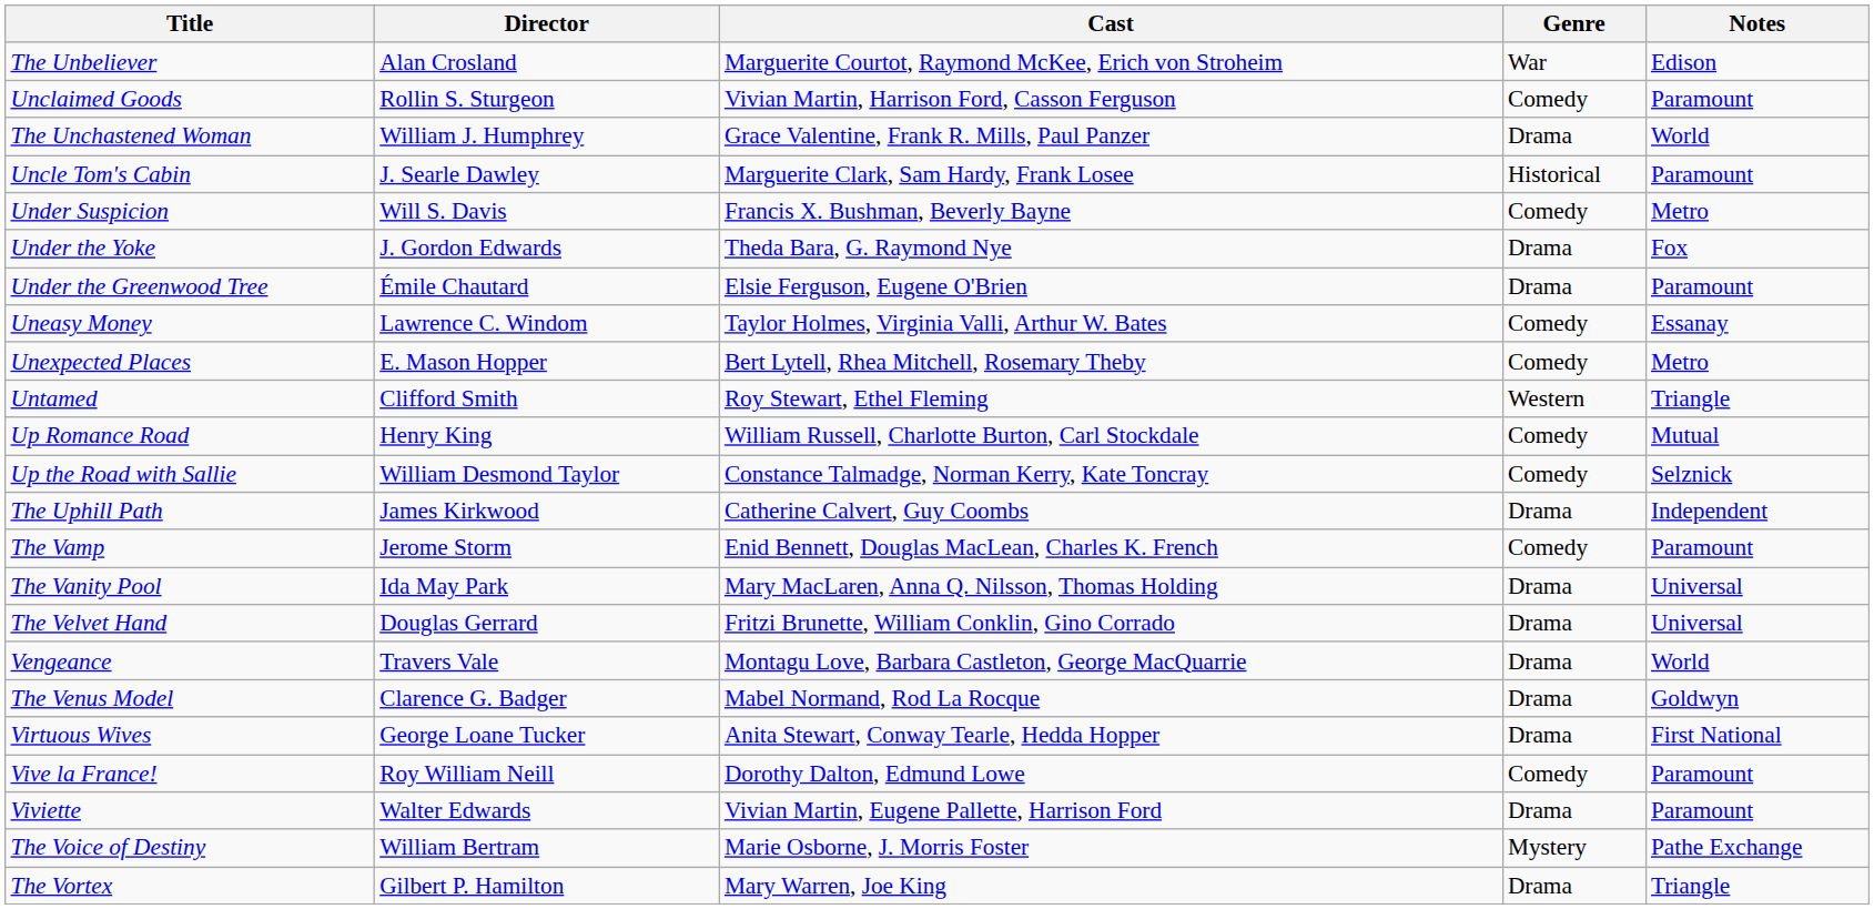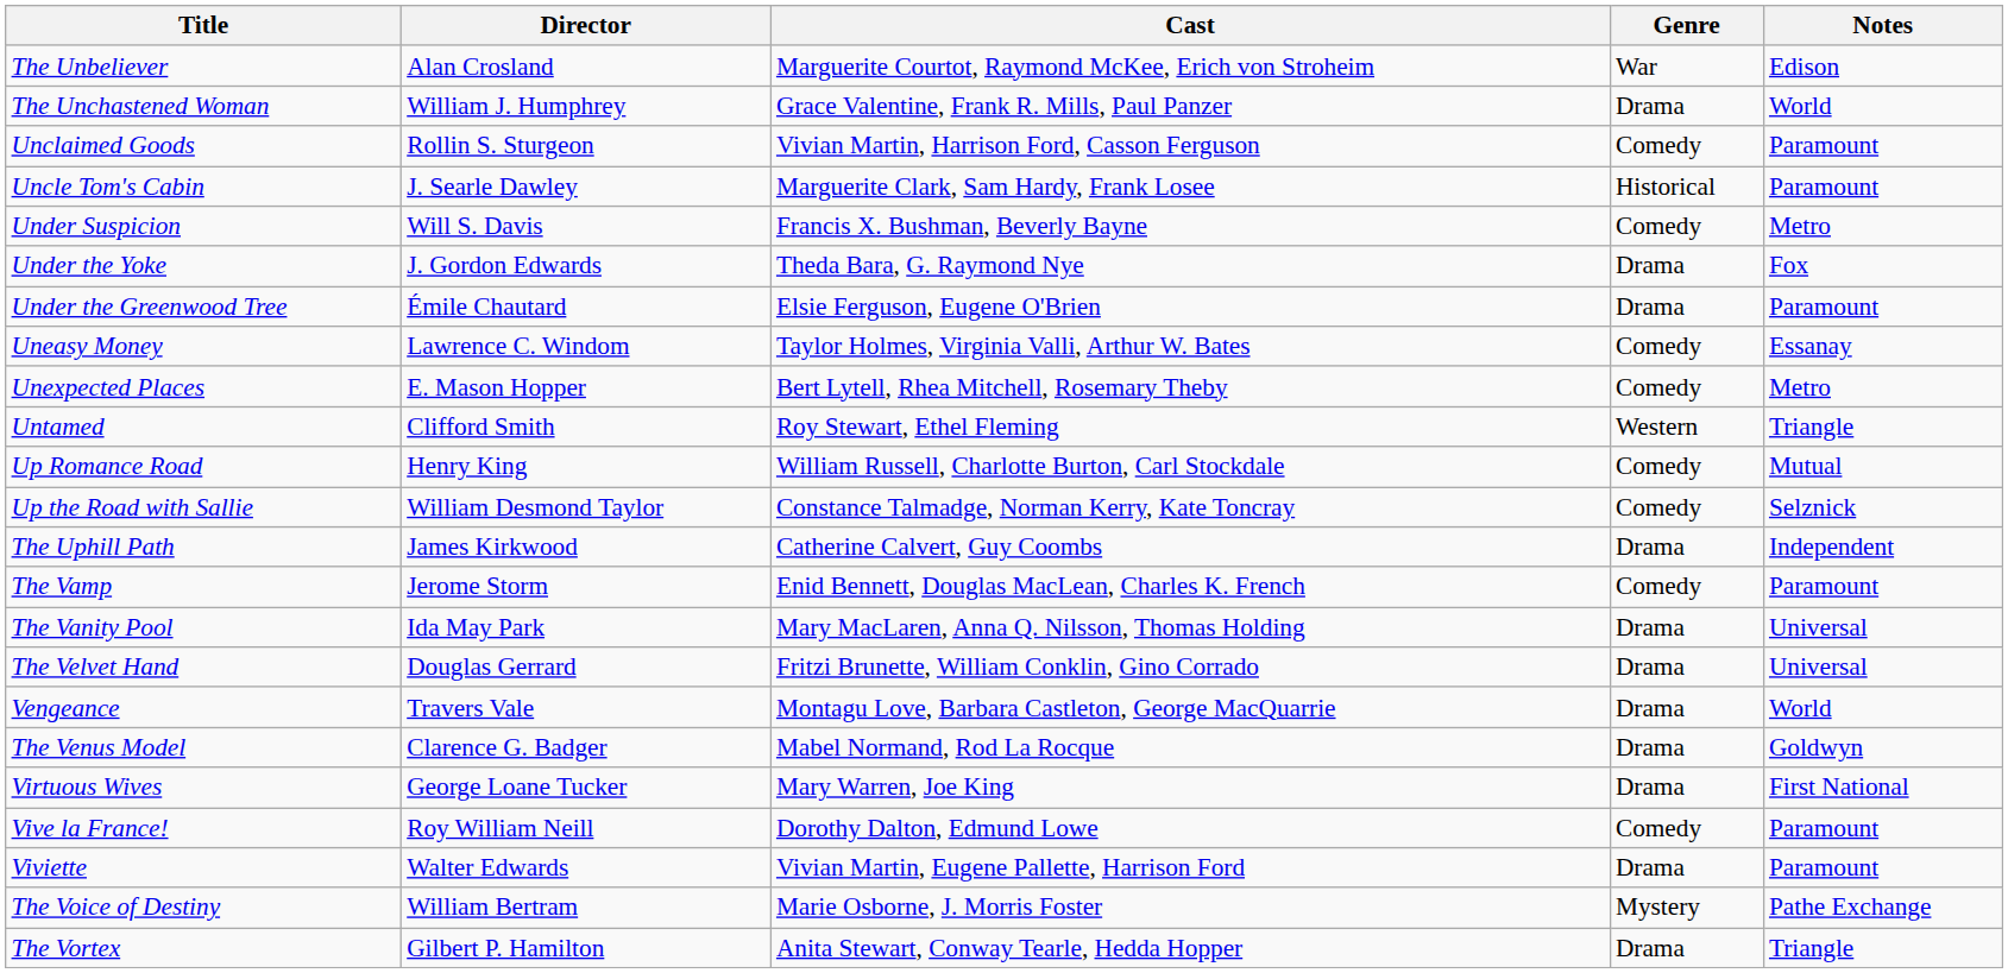rows swapped: The Unchastened Woman <-> Unclaimed Goods
Virtuous Wives | Cast: Anita Stewart, Conway Tearle, Hedda Hopper -> Mary Warren, Joe King
The Vortex | Cast: Mary Warren, Joe King -> Anita Stewart, Conway Tearle, Hedda Hopper
